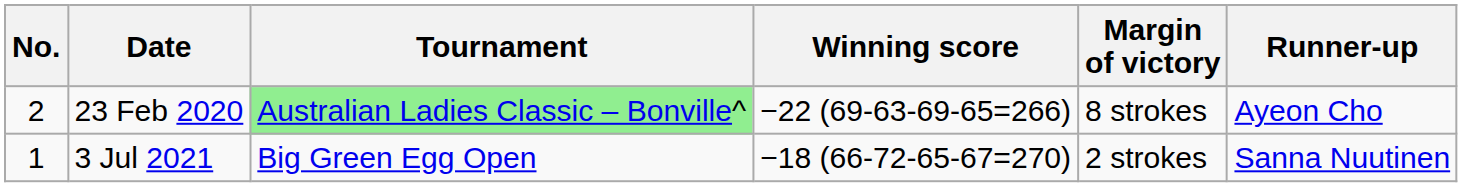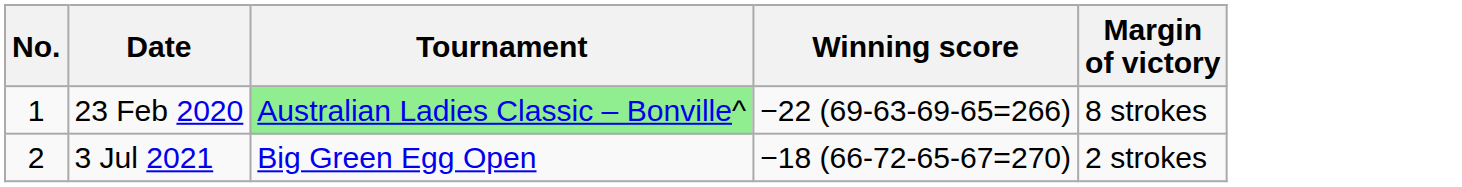- column: Runner-up | Ayeon Cho | Sanna Nuutinen
23 Feb 2020 | No.: 2 -> 1
3 Jul 2021 | No.: 1 -> 2
